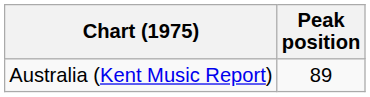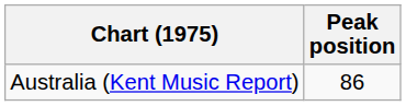Australia (Kent Music Report) | Peak position: 89 -> 86
